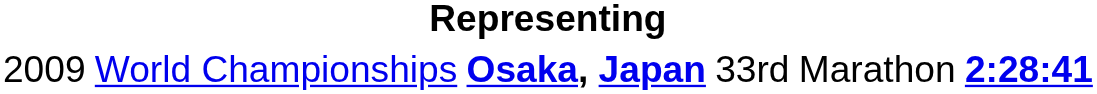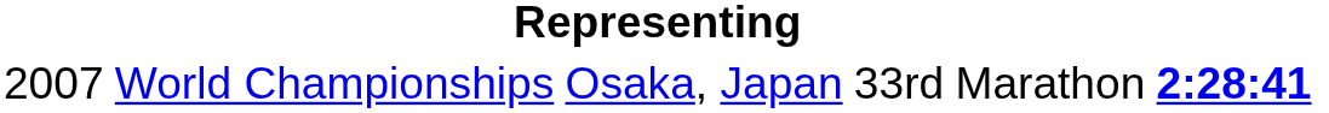World Championships | column 1: 2009 -> 2007
World Championships | column 3: bold -> normal
